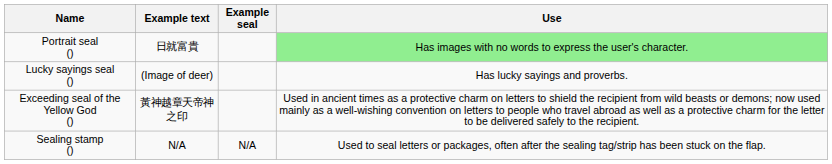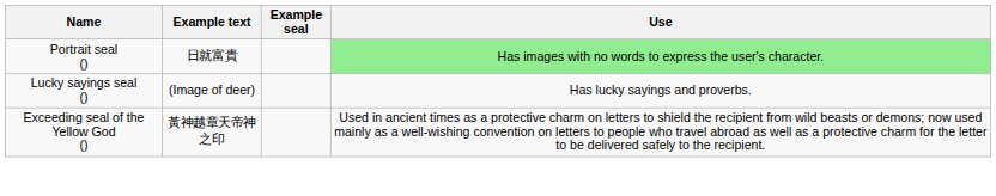- row: Sealing stamp () | N/A | N/A | Used to seal letters or packages, often after the sealing tag/strip has been stuck on the flap.
